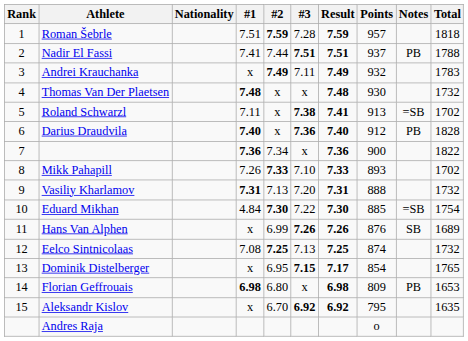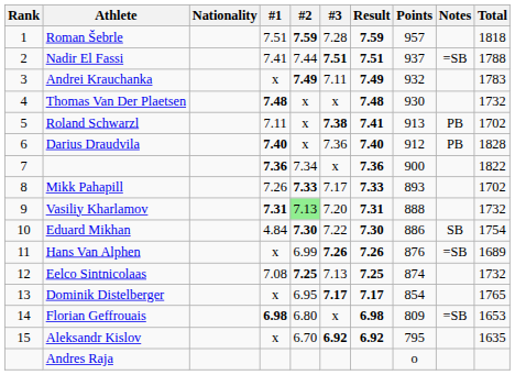Nadir El Fassi | Notes: PB -> =SB
Roland Schwarzl | Notes: =SB -> PB
Darius Draudvila | #3: bold -> normal
Mikk Pahapill | #3: 7.10 -> 7.17
Vasiliy Kharlamov | #2: no background -> lightgreen background
Eduard Mikhan | Points: 885 -> 886
Eduard Mikhan | Notes: =SB -> SB
Hans Van Alphen | Notes: SB -> =SB
Dominik Distelberger | #3: 7.15 -> 7.17
Florian Geffrouais | Notes: PB -> =SB
